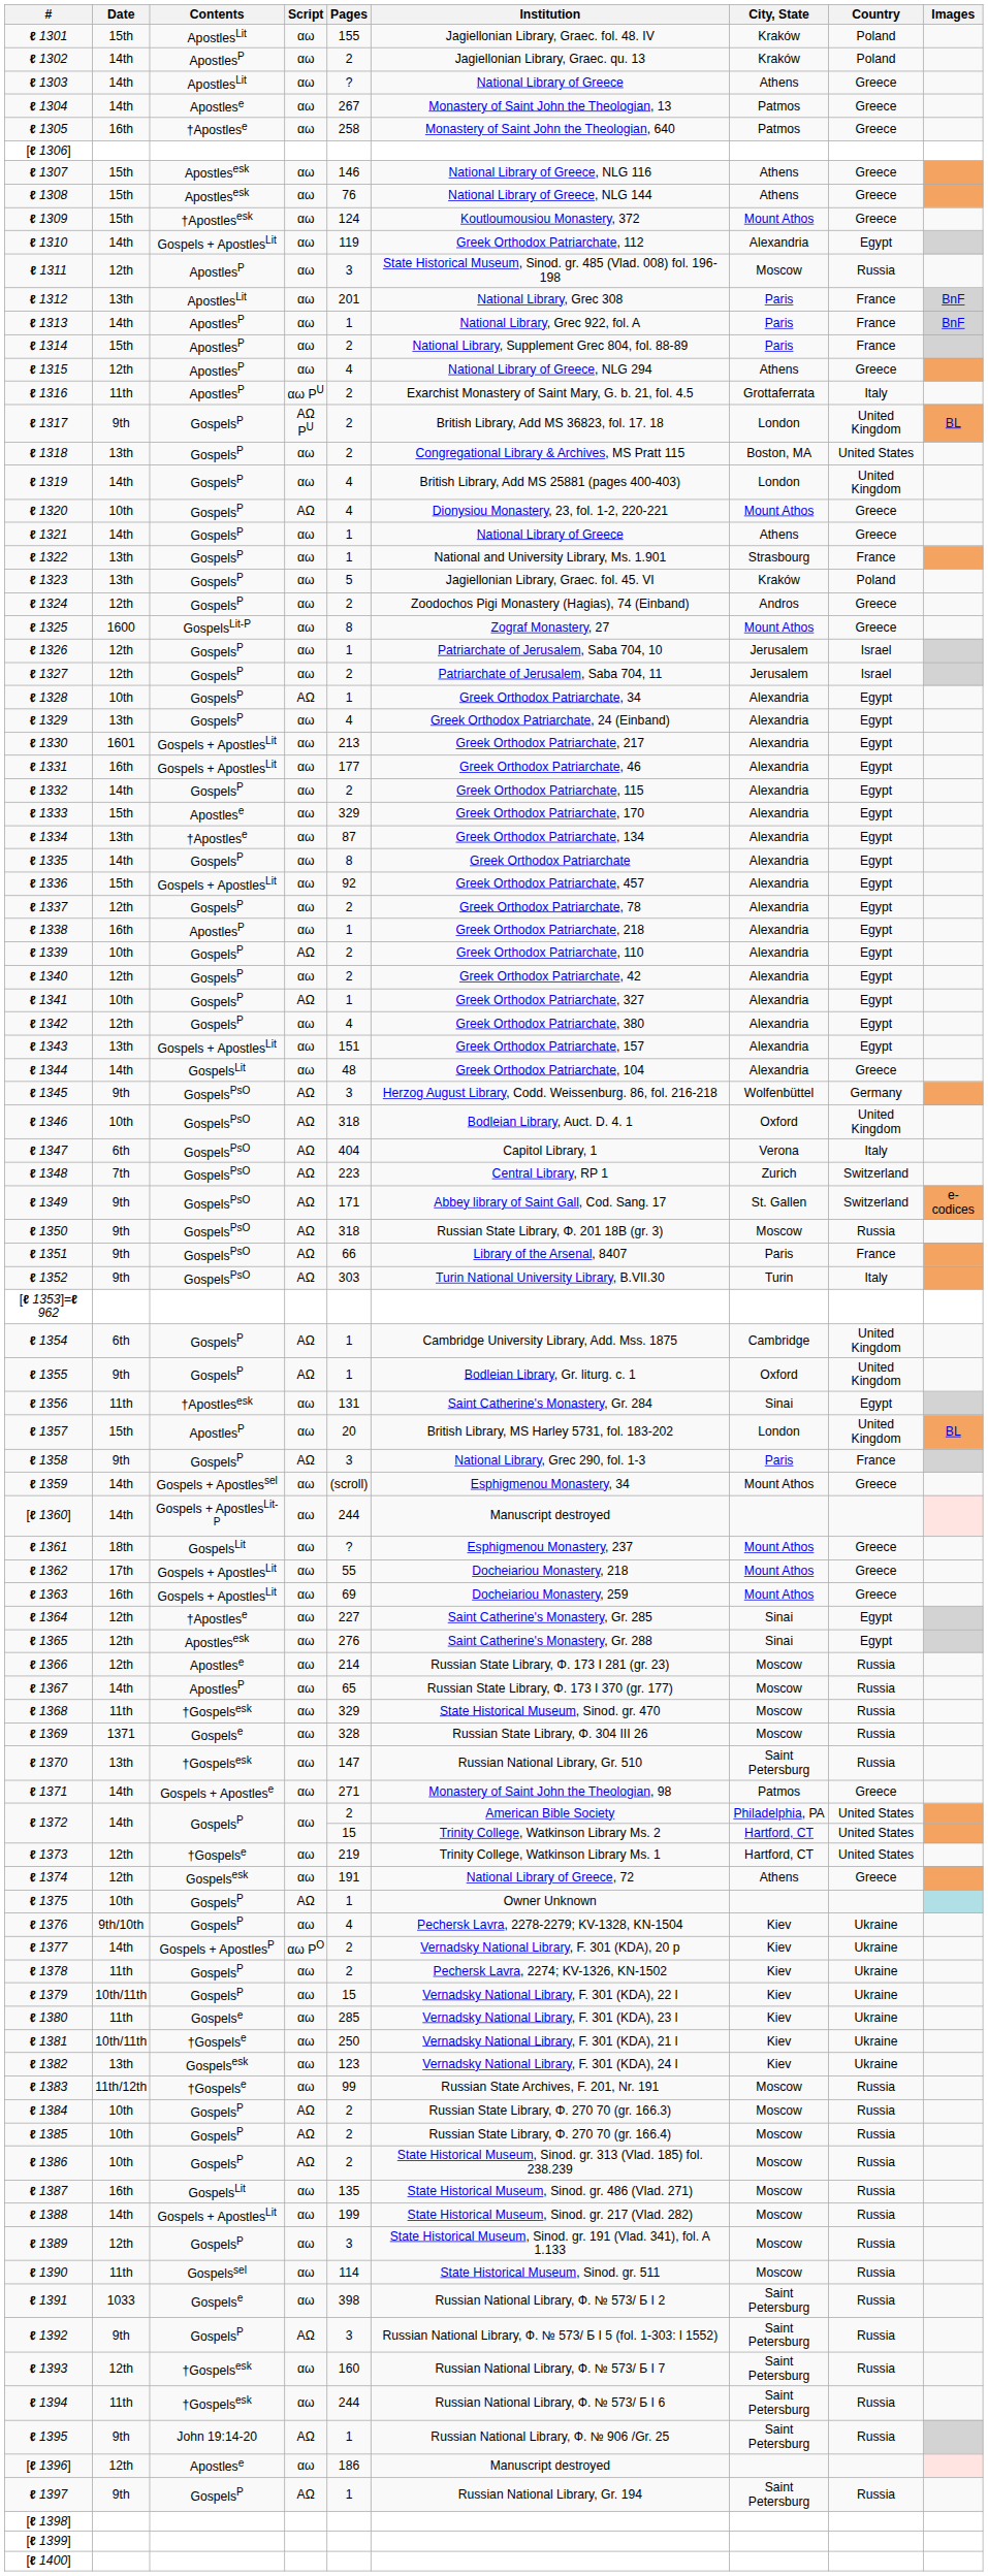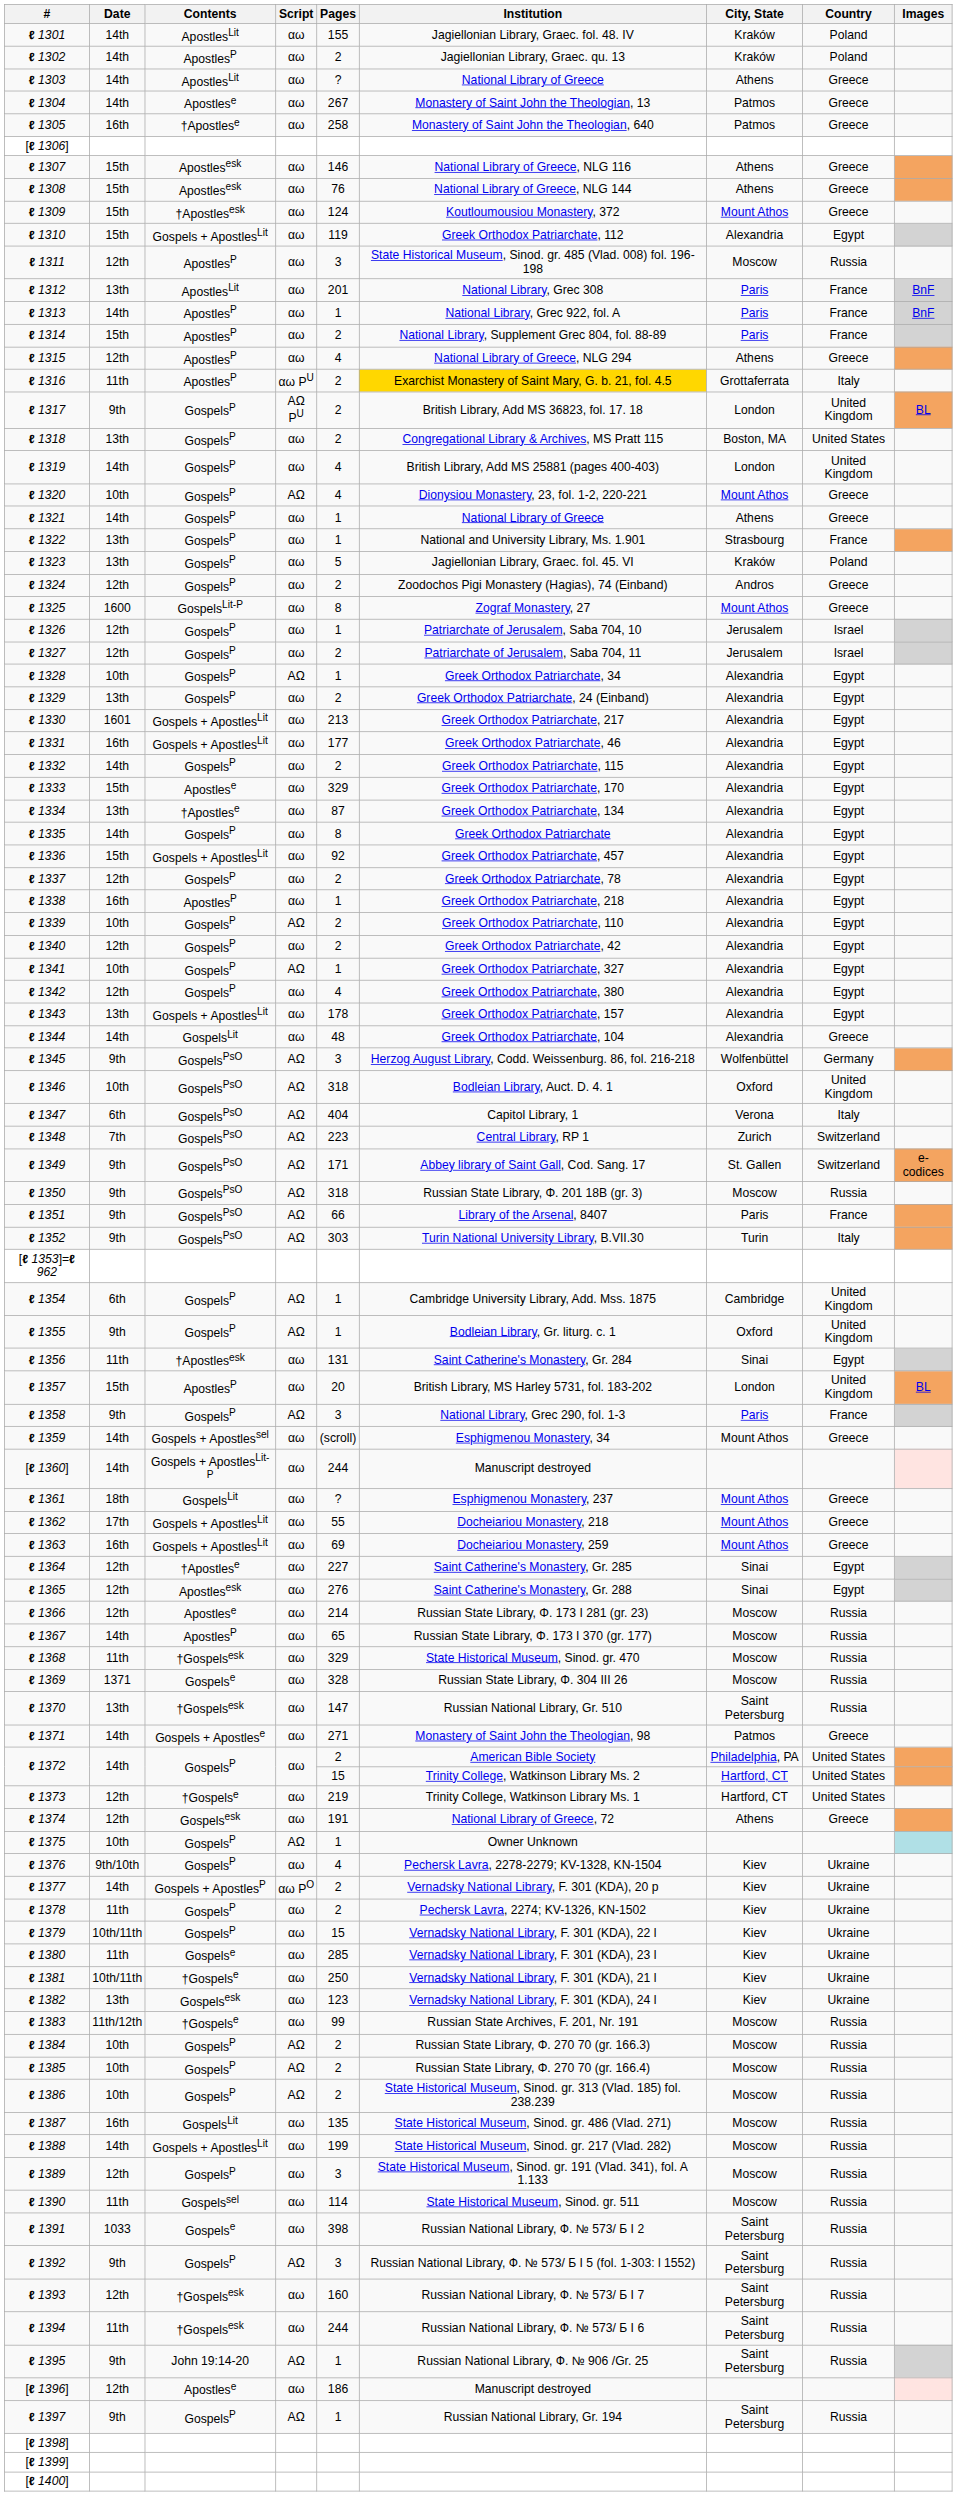ℓ 1301 | Date: 15th -> 14th
ℓ 1310 | Date: 14th -> 15th
ℓ 1316 | Institution: no background -> gold background
ℓ 1329 | Pages: 4 -> 2
ℓ 1343 | Pages: 151 -> 178
